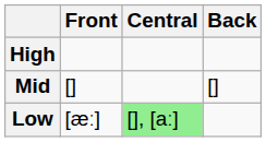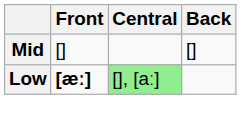- row: High
Low | Front: normal -> bold
